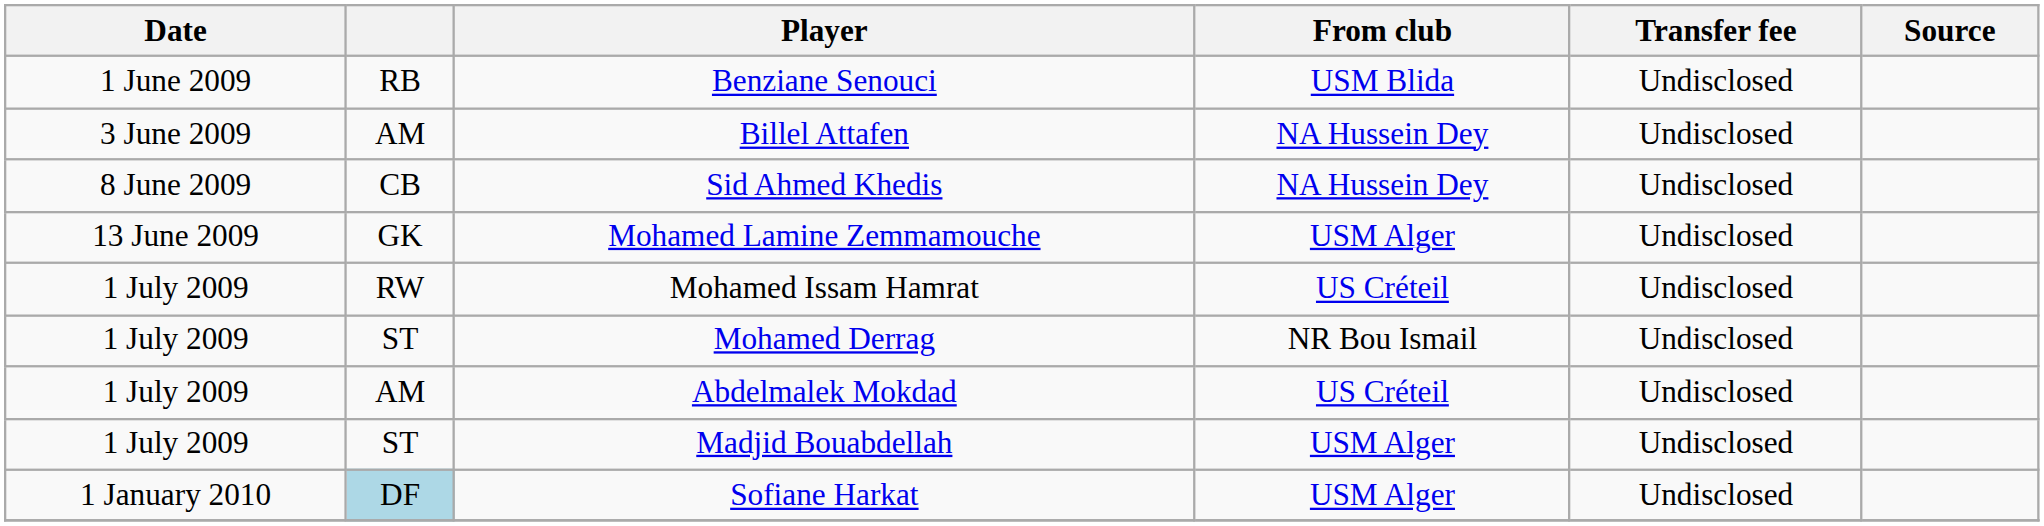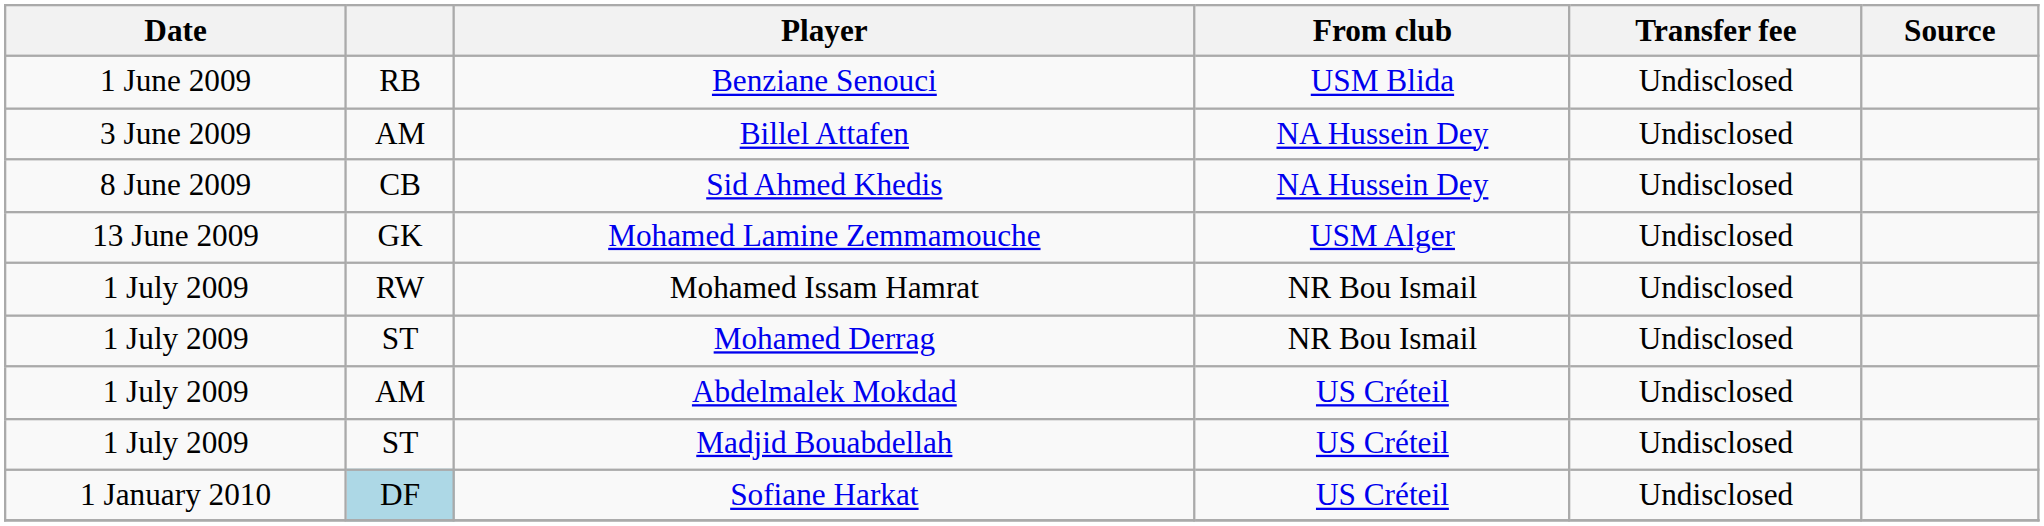Mohamed Issam Hamrat | From club: US Créteil -> NR Bou Ismail
Madjid Bouabdellah | From club: USM Alger -> US Créteil
Sofiane Harkat | From club: USM Alger -> US Créteil
